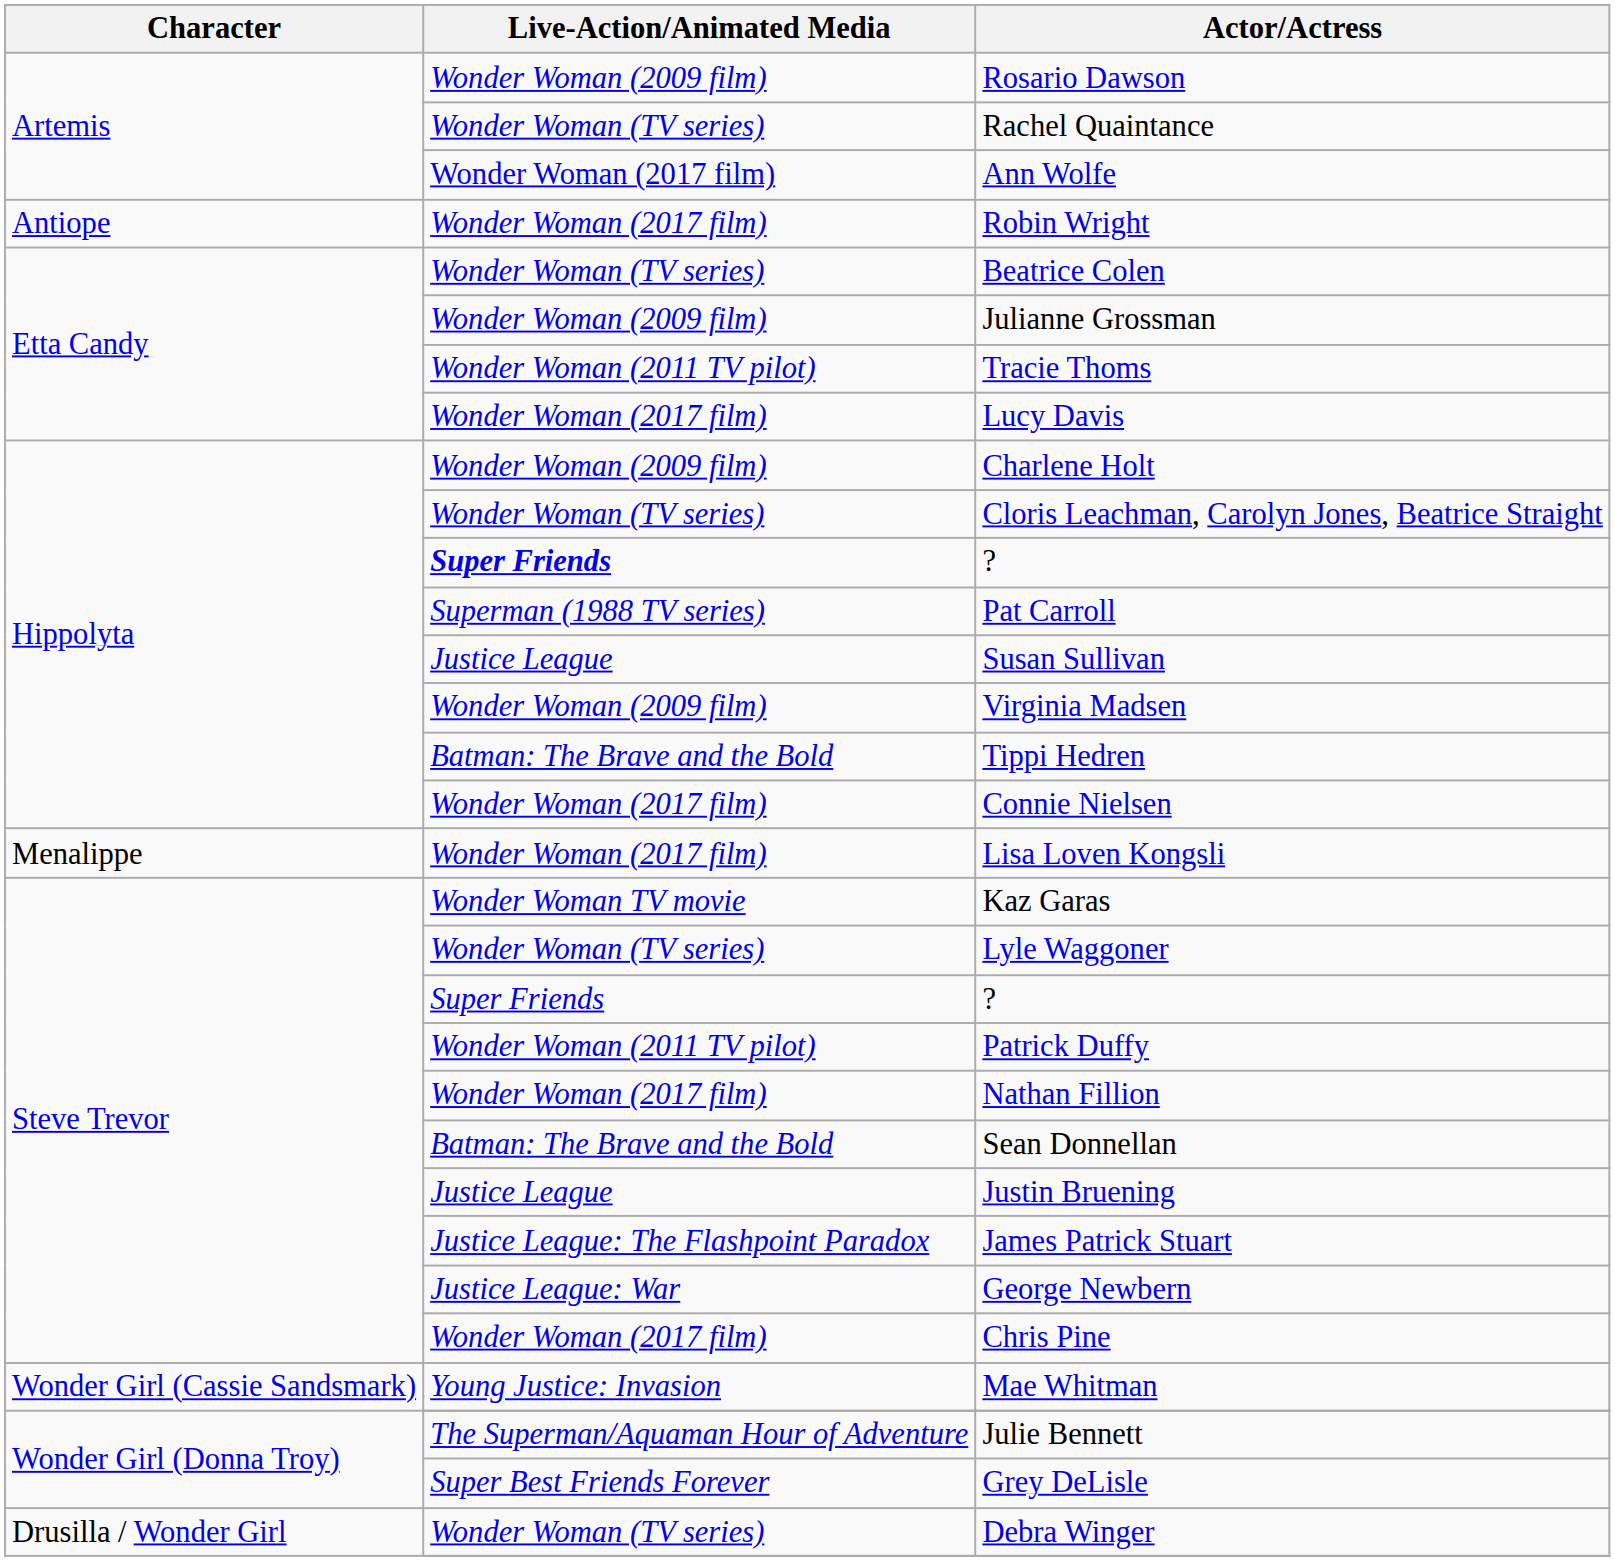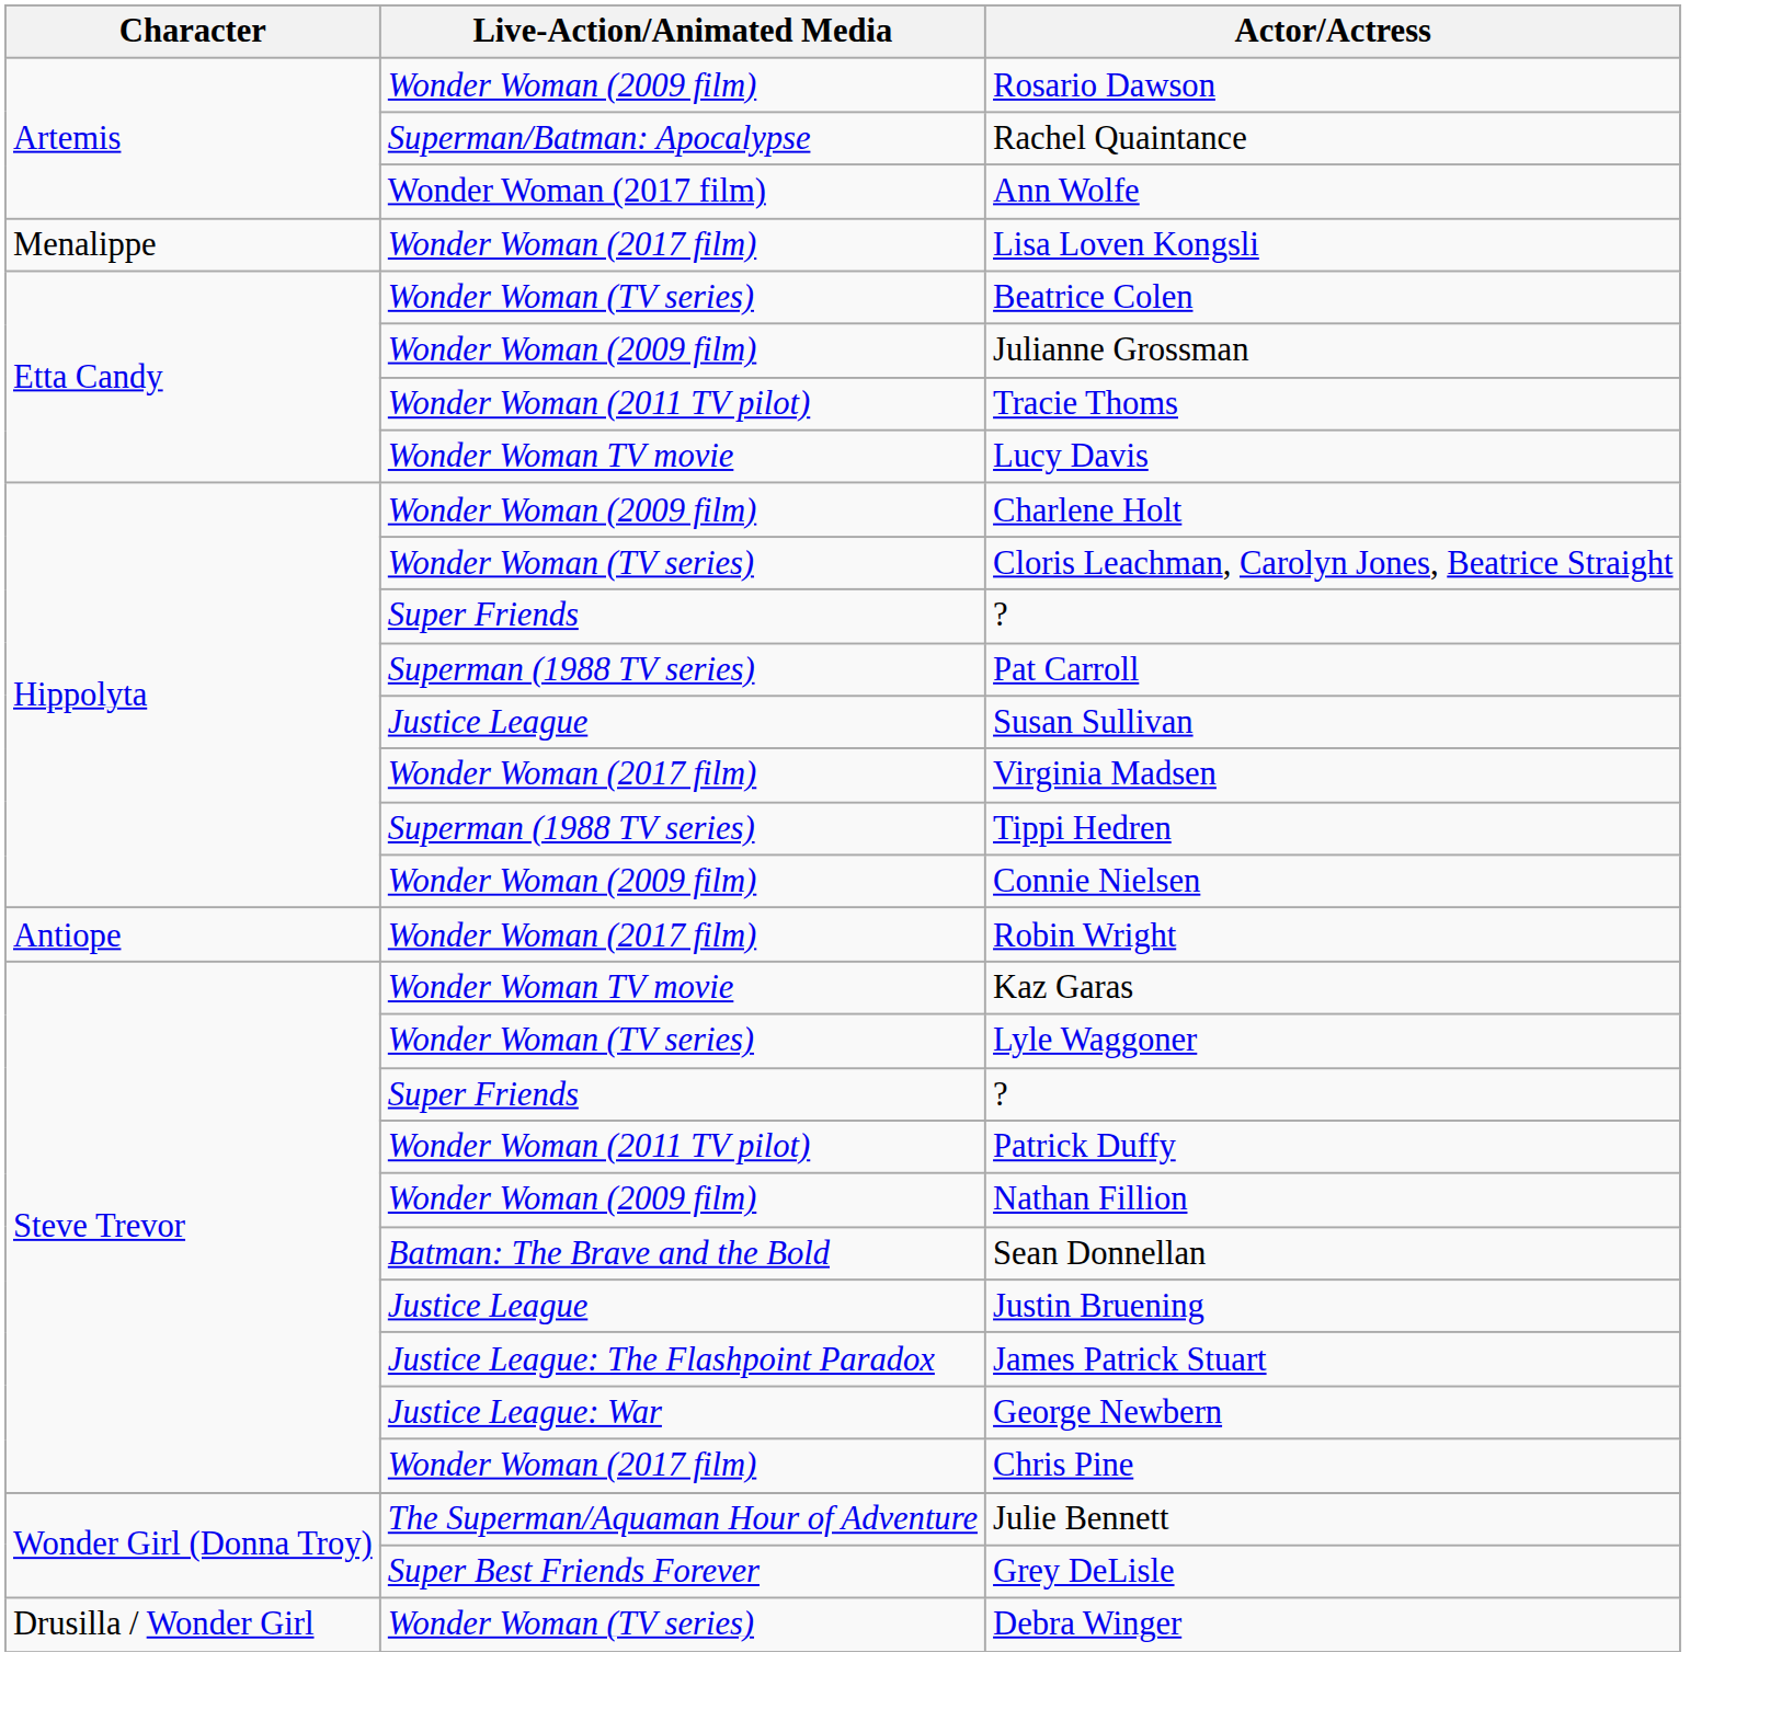Rachel Quaintance | Live-Action/Animated Media: Wonder Woman (TV series) -> Superman/Batman: Apocalypse
rows swapped: Robin Wright <-> Lisa Loven Kongsli
Lucy Davis | Live-Action/Animated Media: Wonder Woman (2017 film) -> Wonder Woman TV movie
Hippolyta / ? | Live-Action/Animated Media: bold -> normal
Virginia Madsen | Live-Action/Animated Media: Wonder Woman (2009 film) -> Wonder Woman (2017 film)
Tippi Hedren | Live-Action/Animated Media: Batman: The Brave and the Bold -> Superman (1988 TV series)
Connie Nielsen | Live-Action/Animated Media: Wonder Woman (2017 film) -> Wonder Woman (2009 film)
Nathan Fillion | Live-Action/Animated Media: Wonder Woman (2017 film) -> Wonder Woman (2009 film)
- row: Wonder Girl (Cassie Sandsmark) | Young Justice: Invasion | Mae Whitman
